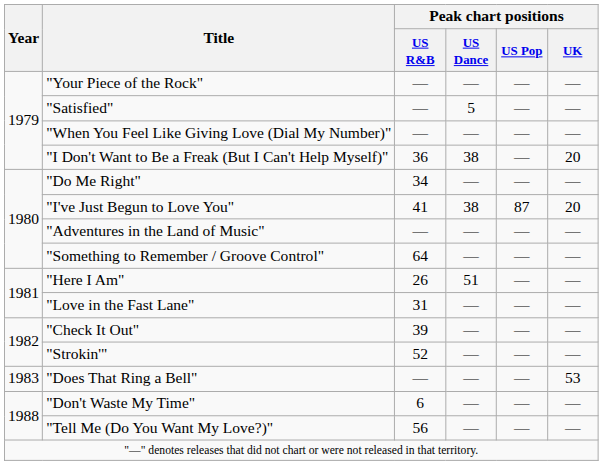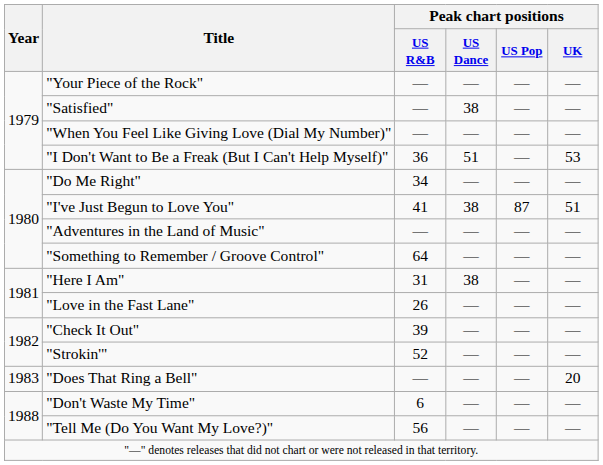"Satisfied" | Peak chart positions / US Dance: 5 -> 38
"I Don't Want to Be a Freak (But I Can't Help Myself)" | Peak chart positions / US Dance: 38 -> 51
"I Don't Want to Be a Freak (But I Can't Help Myself)" | Peak chart positions / UK: 20 -> 53
"I've Just Begun to Love You" | Peak chart positions / UK: 20 -> 51
"Here I Am" | Peak chart positions / US R&B: 26 -> 31
"Here I Am" | Peak chart positions / US Dance: 51 -> 38
"Love in the Fast Lane" | Peak chart positions / US R&B: 31 -> 26
"Does That Ring a Bell" | Peak chart positions / UK: 53 -> 20
